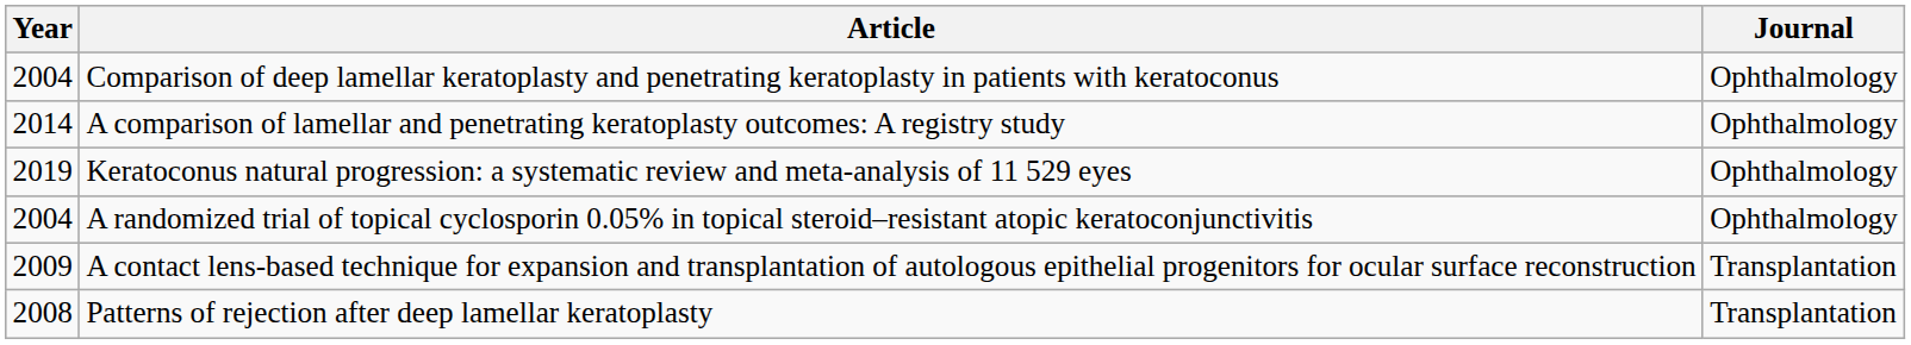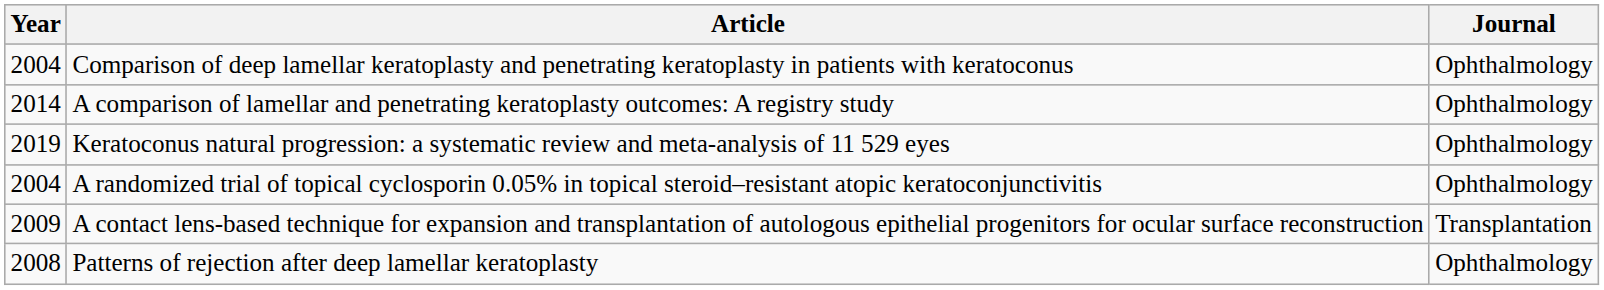Patterns of rejection after deep lamellar keratoplasty | Journal: Transplantation -> Ophthalmology
